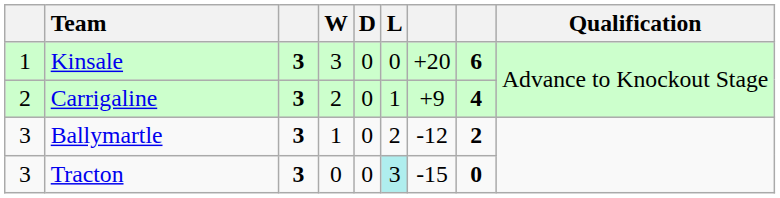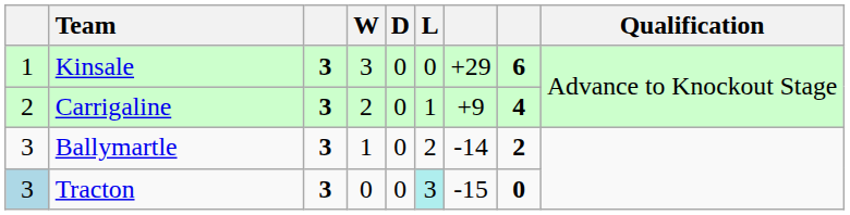Kinsale | column 7: +20 -> +29
Ballymartle | column 7: -12 -> -14
Tracton | column 1: no background -> lightblue background
